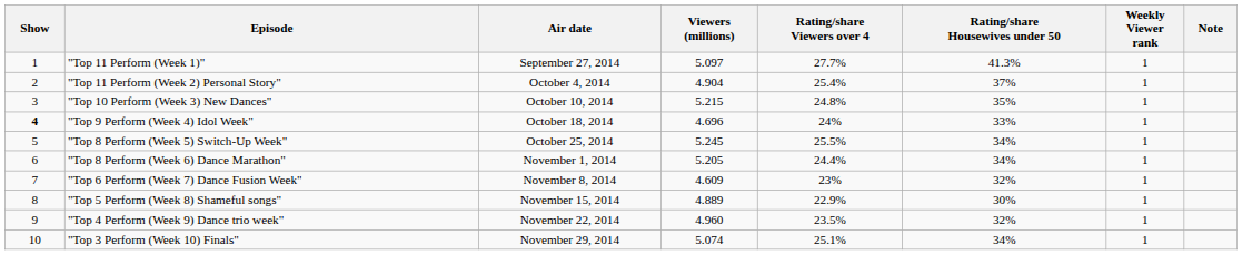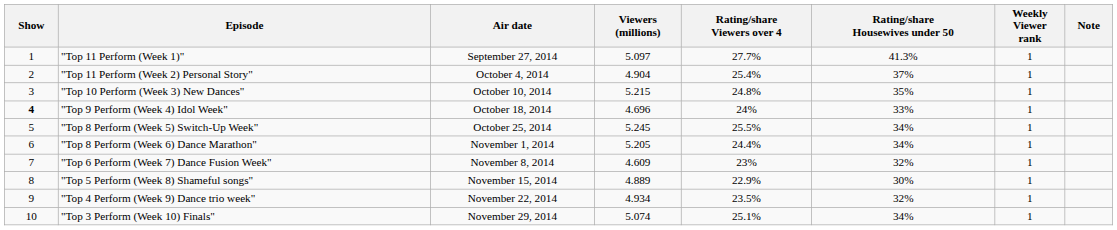"Top 4 Perform (Week 9) Dance trio week" | Viewers (millions): 4.960 -> 4.934
